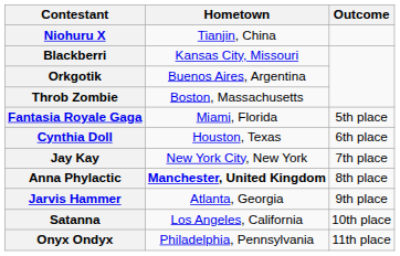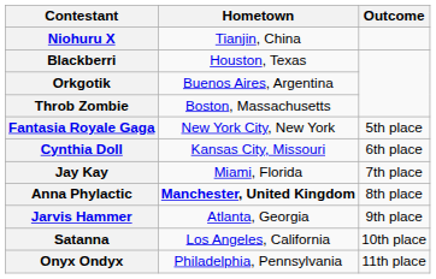Blackberri | Hometown: Kansas City, Missouri -> Houston, Texas
Fantasia Royale Gaga | Hometown: Miami, Florida -> New York City, New York
Cynthia Doll | Hometown: Houston, Texas -> Kansas City, Missouri
Jay Kay | Hometown: New York City, New York -> Miami, Florida
